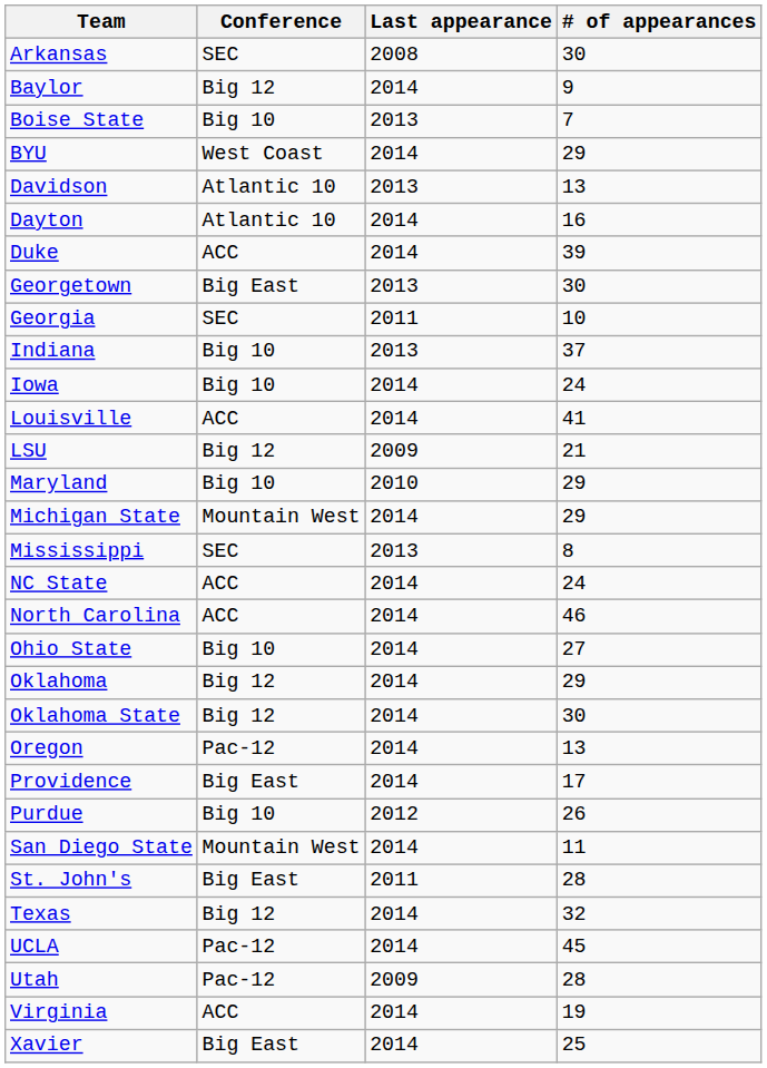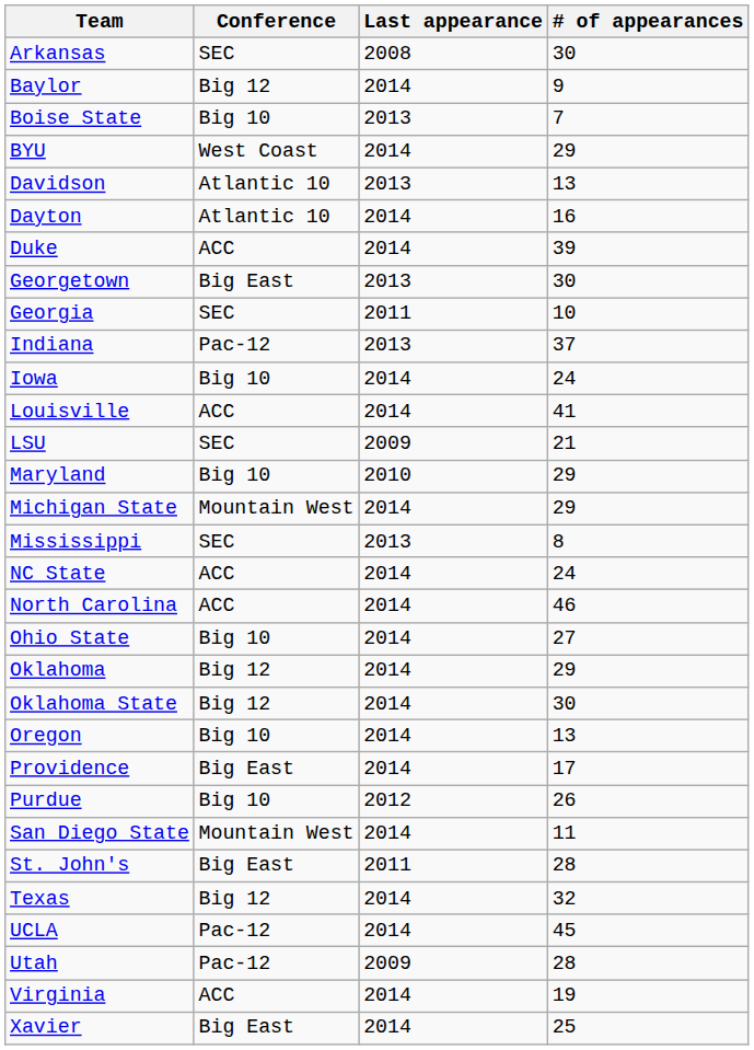Indiana | Conference: Big 10 -> Pac-12
LSU | Conference: Big 12 -> SEC
Oregon | Conference: Pac-12 -> Big 10
